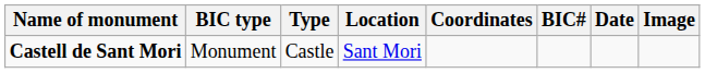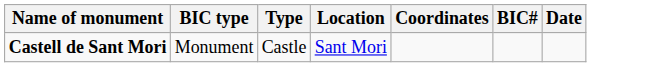- column: Image
